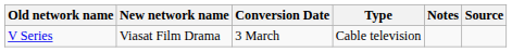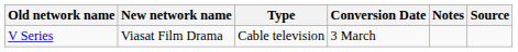columns swapped: Type <-> Conversion Date
